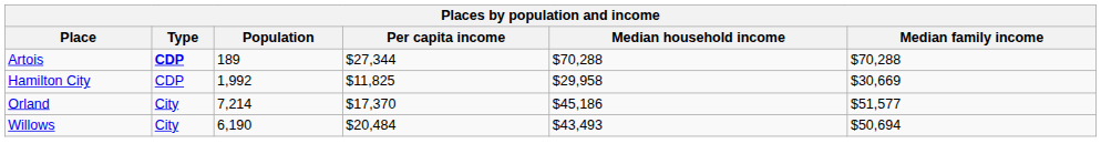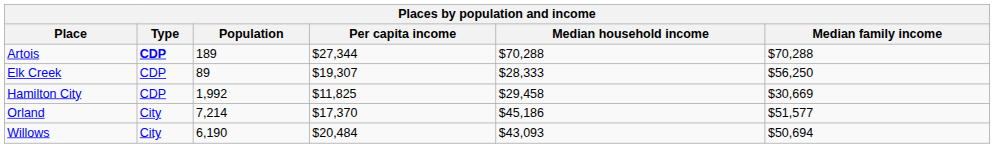+ row: Elk Creek | CDP | 89 | $19,307 | $28,333 | $56,250
Hamilton City | Median household income: $29,958 -> $29,458
Willows | Median household income: $43,493 -> $43,093
